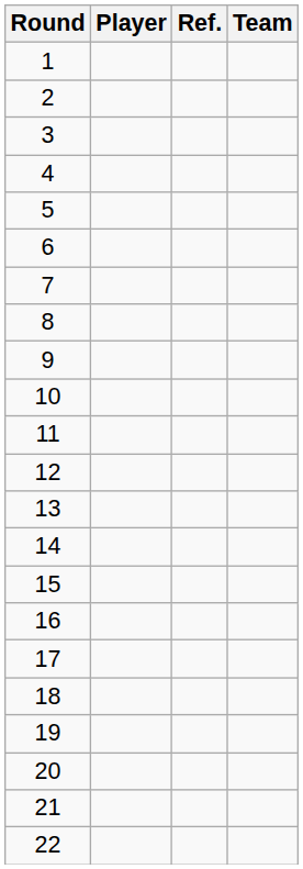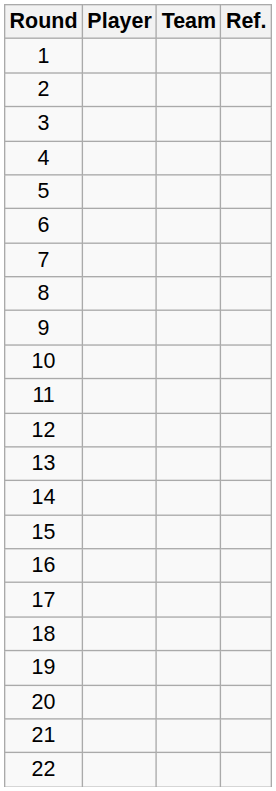columns swapped: Team <-> Ref.
